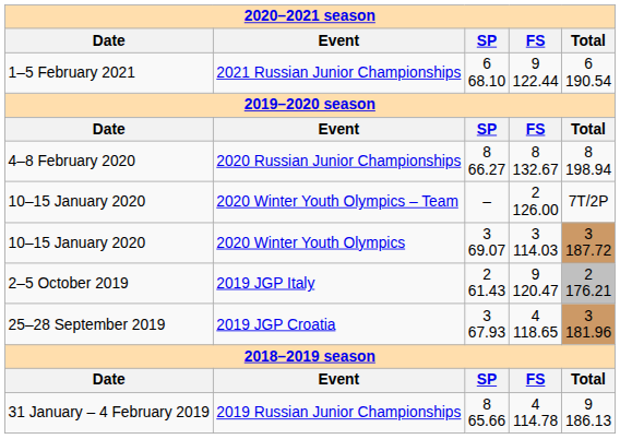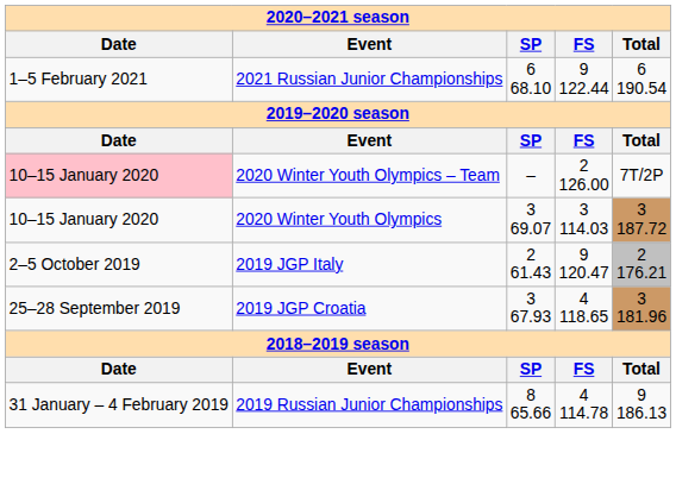- row: 4–8 February 2020 | 2020 Russian Junior Championships | 8 66.27 | 8 132.67 | 8 198.94
2020 Winter Youth Olympics – Team | column 1: no background -> pink background
